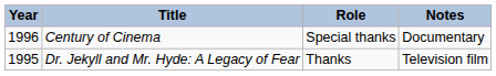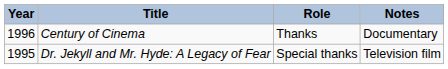Century of Cinema | Role: Special thanks -> Thanks
Dr. Jekyll and Mr. Hyde: A Legacy of Fear | Role: Thanks -> Special thanks
